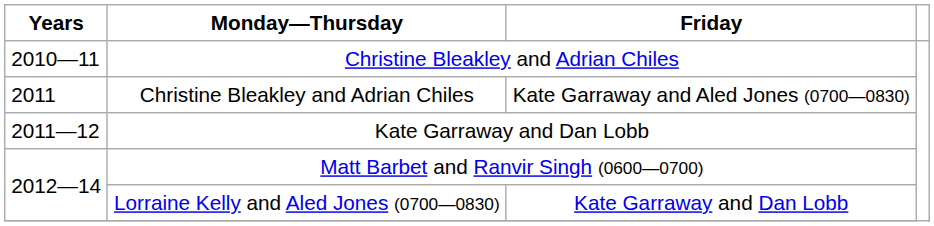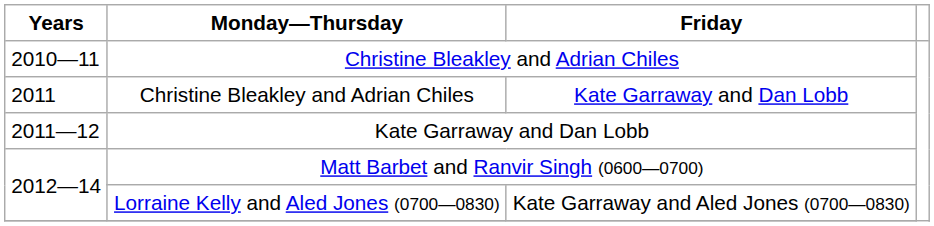2011 | Friday: Kate Garraway and Aled Jones (0700—0830) -> Kate Garraway and Dan Lobb
2012—14 / Lorraine Kelly and Aled Jones (0700—0830) | Friday: Kate Garraway and Dan Lobb -> Kate Garraway and Aled Jones (0700—0830)
